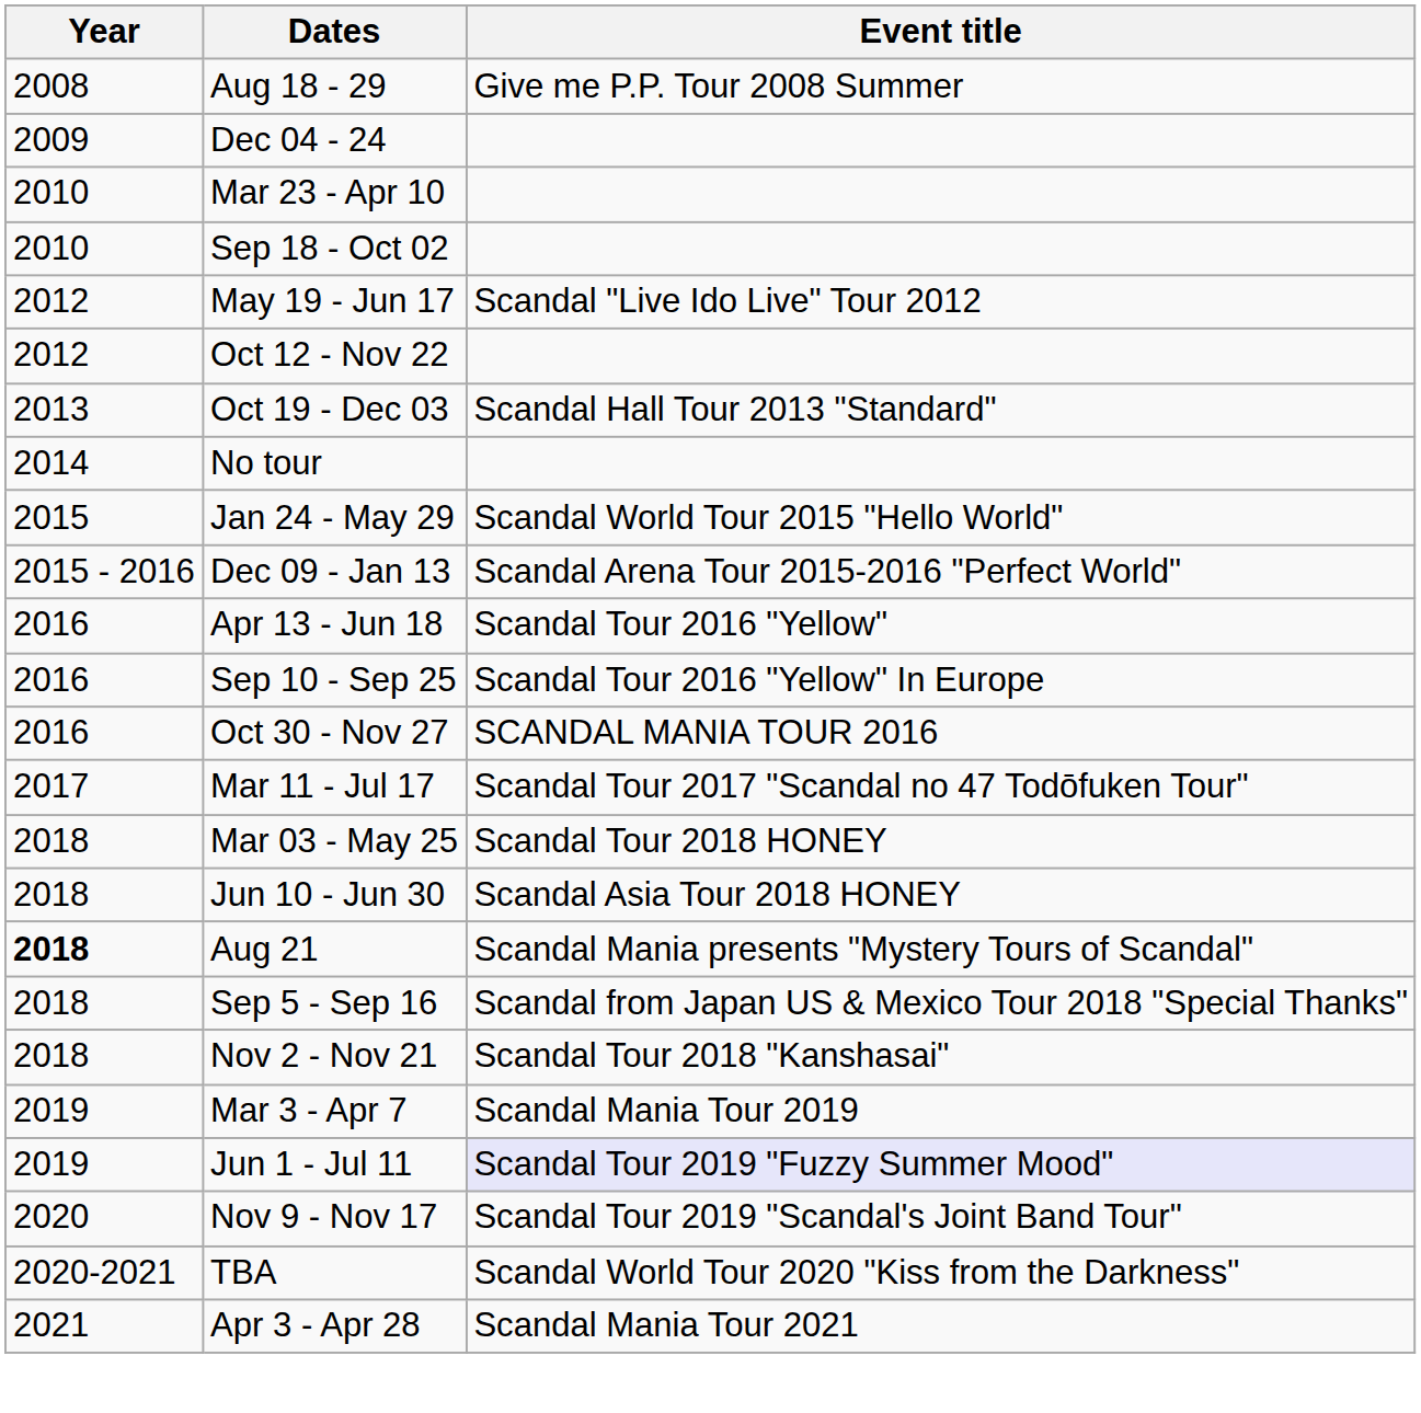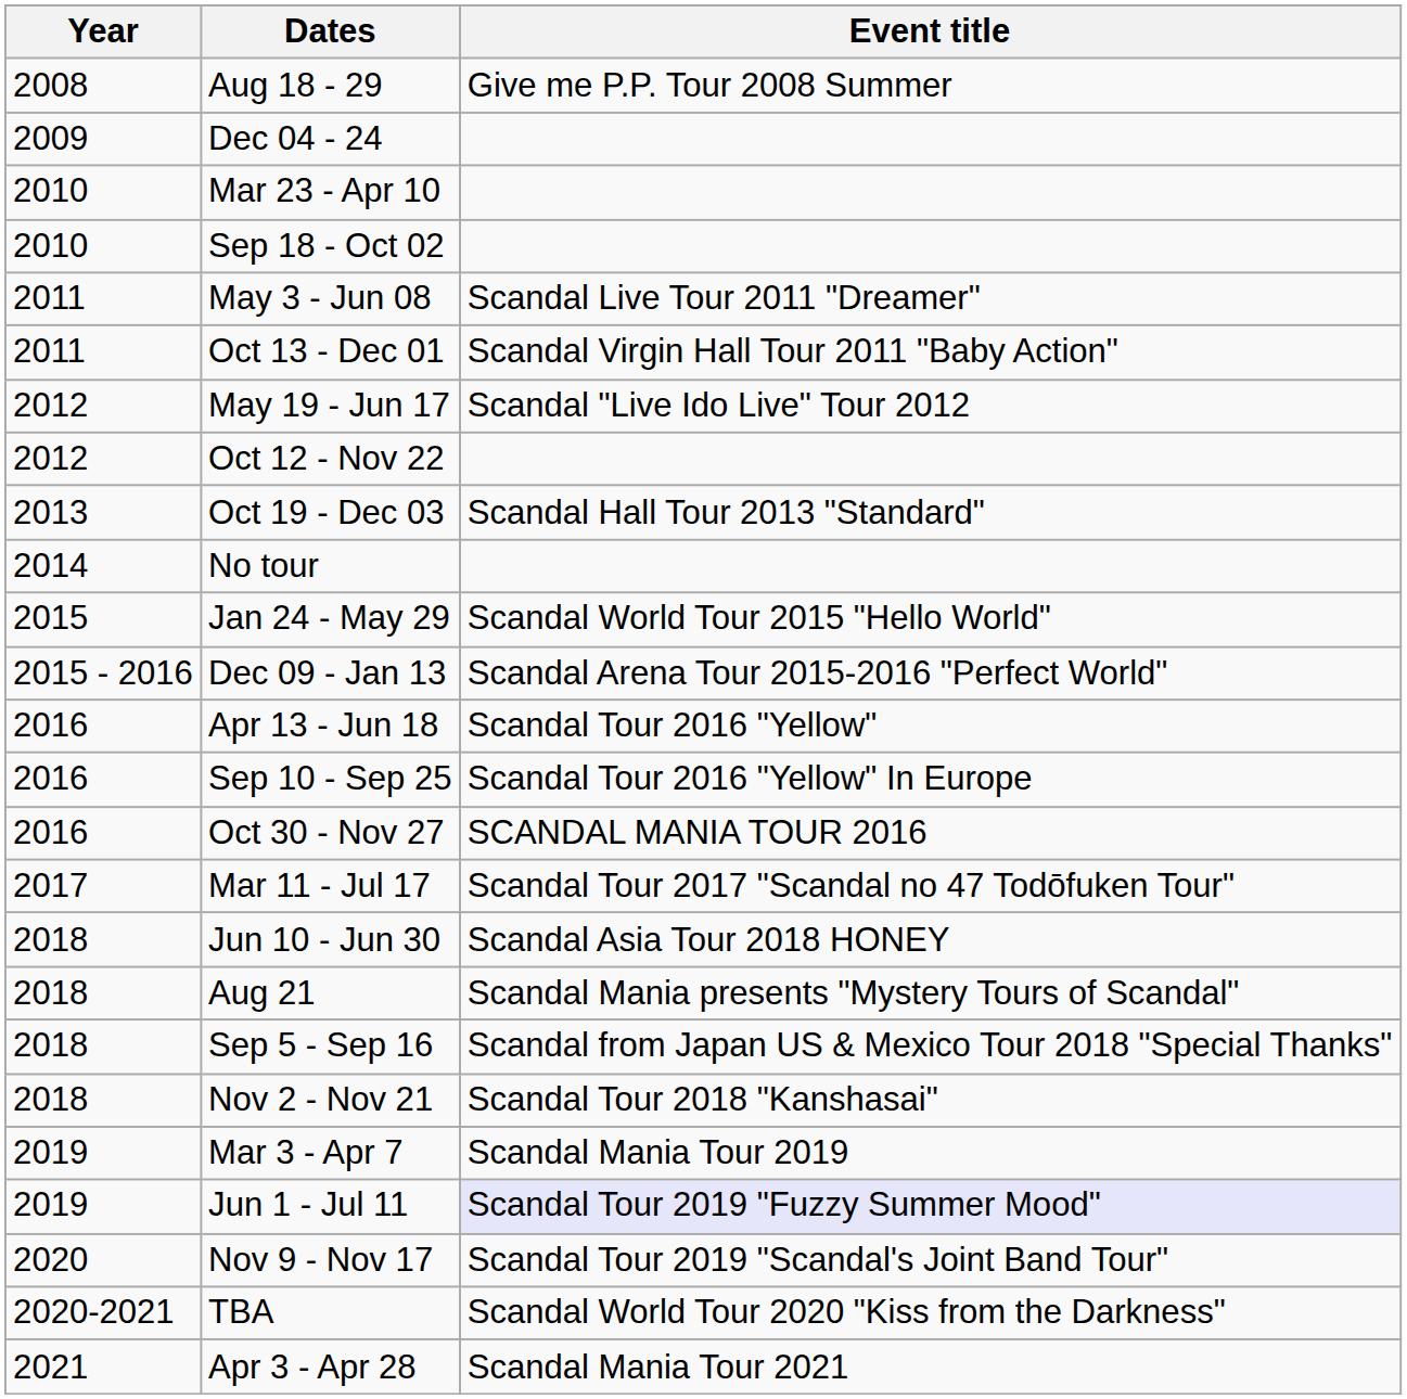+ row: 2011 | May 3 - Jun 08 | Scandal Live Tour 2011 "Dreamer"
+ row: 2011 | Oct 13 - Dec 01 | Scandal Virgin Hall Tour 2011 "Baby Action"
- row: 2018 | Mar 03 - May 25 | Scandal Tour 2018 HONEY
Aug 21 | Year: bold -> normal
